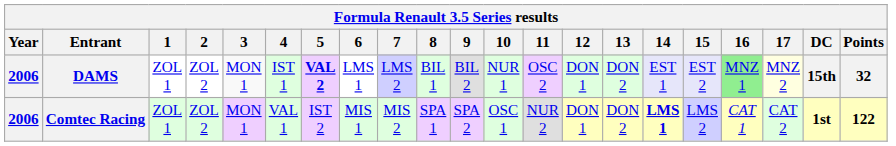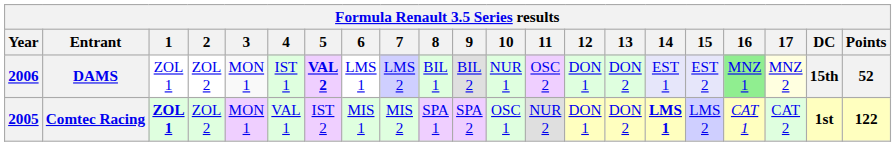DAMS | Points: 32 -> 52
Comtec Racing | Year: 2006 -> 2005
Comtec Racing | 1: normal -> bold
